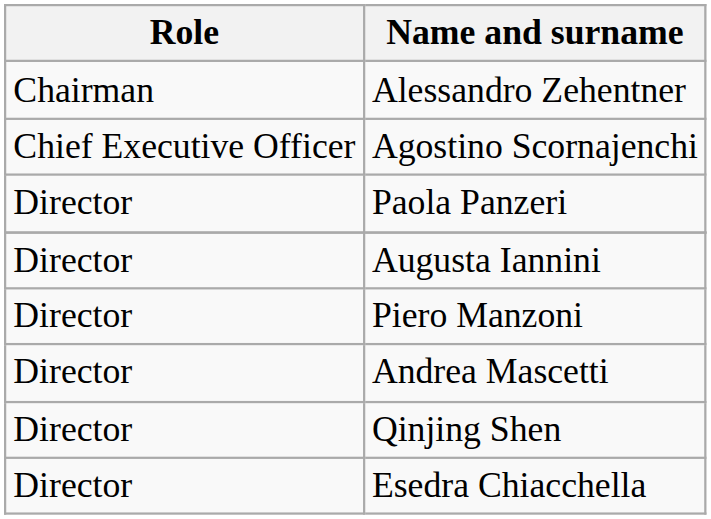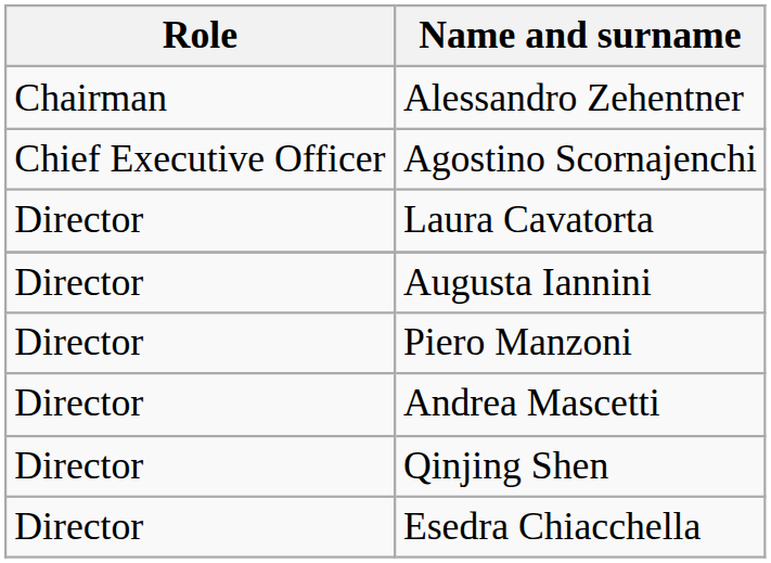- row: Director | Paola Panzeri
+ row: Director | Laura Cavatorta
